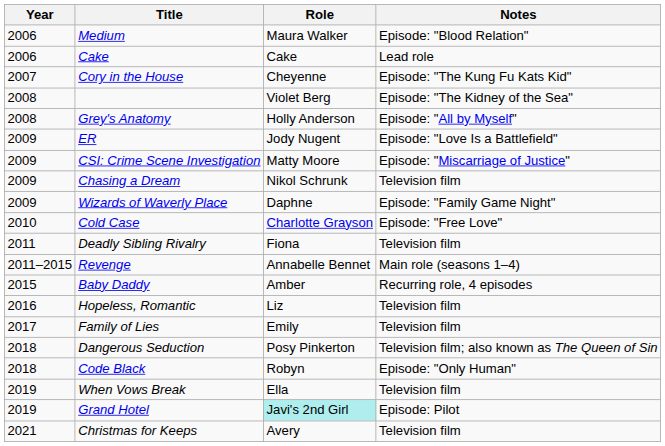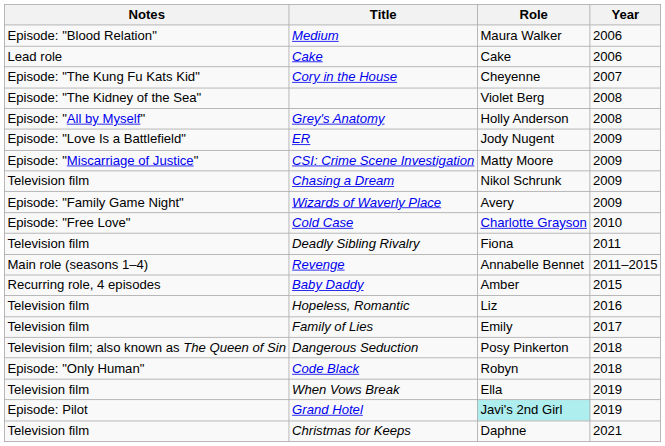columns swapped: Year <-> Notes
Wizards of Waverly Place | Role: Daphne -> Avery
Christmas for Keeps | Role: Avery -> Daphne
